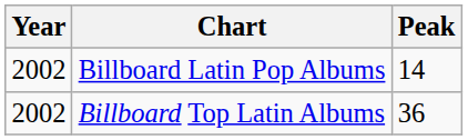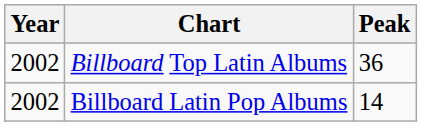rows swapped: Billboard Top Latin Albums <-> Billboard Latin Pop Albums
